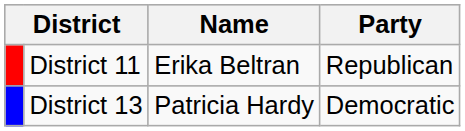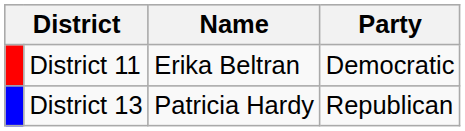District 11 | Party: Republican -> Democratic
District 13 | Party: Democratic -> Republican
